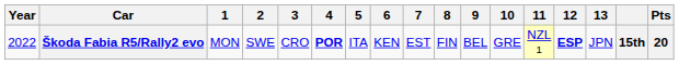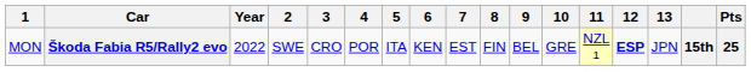columns swapped: Year <-> 1
Škoda Fabia R5/Rally2 evo | 4: bold -> normal
Škoda Fabia R5/Rally2 evo | Pts: 20 -> 25
